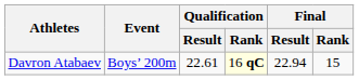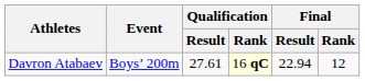Davron Atabaev | Qualification / Result: 22.61 -> 27.61
Davron Atabaev | Final / Rank: 15 -> 12
